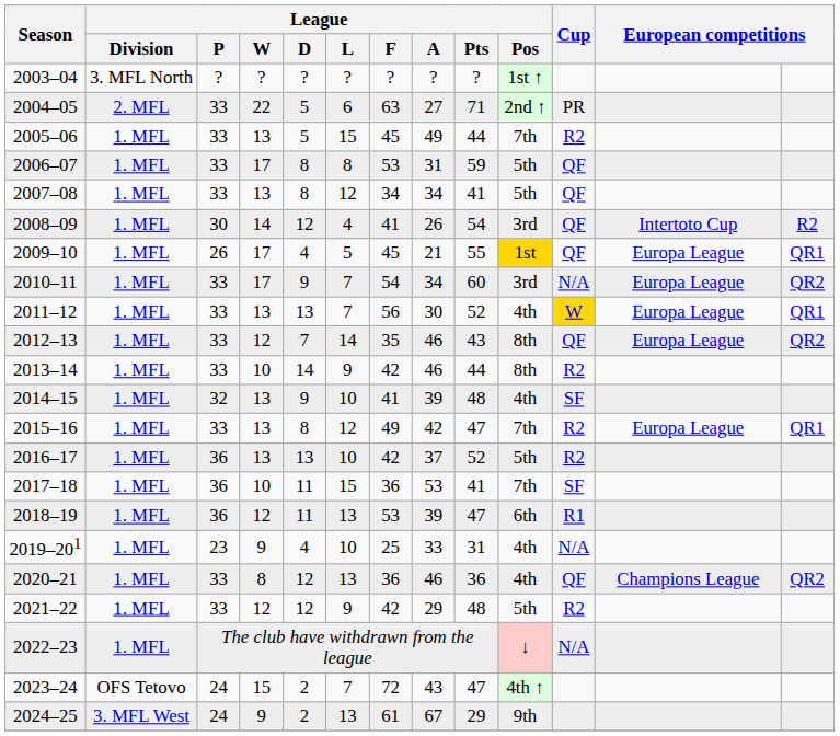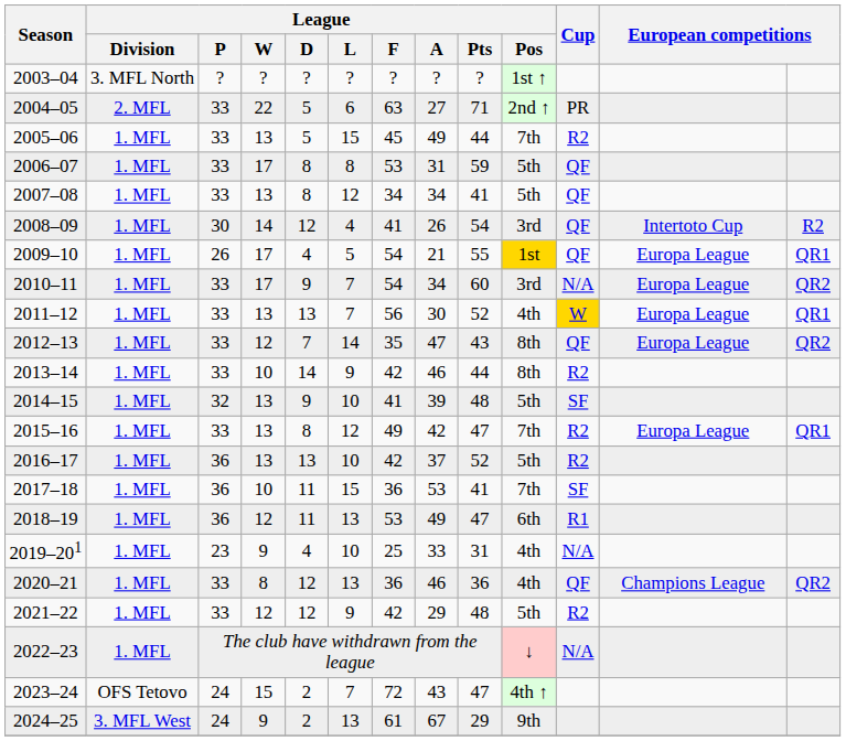2009–10 | League / F: 45 -> 54
2012–13 | League / A: 46 -> 47
2014–15 | League / Pos: 4th -> 5th
2018–19 | League / A: 39 -> 49
